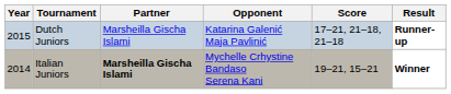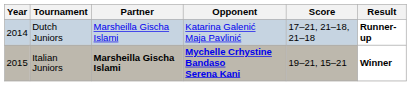Dutch Juniors | Year: 2015 -> 2014
Italian Juniors | Year: 2014 -> 2015
Italian Juniors | Opponent: normal -> bold
